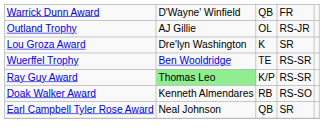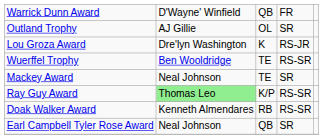Outland Trophy | column 4: RS-JR -> SR
Lou Groza Award | column 4: SR -> RS-JR
+ row: Mackey Award | Neal Johnson | TE | SR
Doak Walker Award | column 4: RS-SO -> RS-SR
